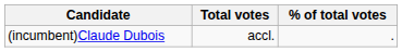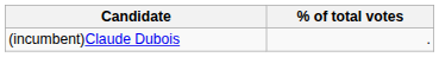- column: Total votes | accl.
